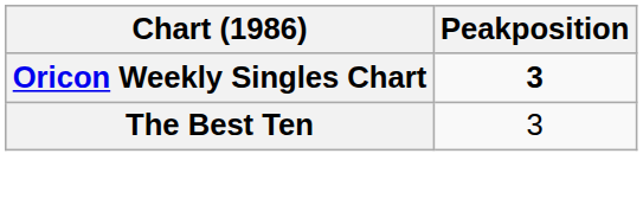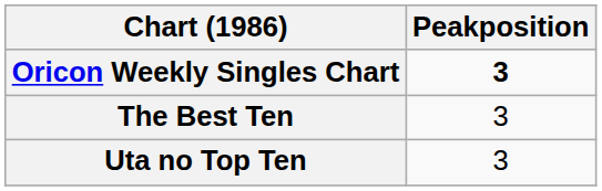+ row: Uta no Top Ten | 3
